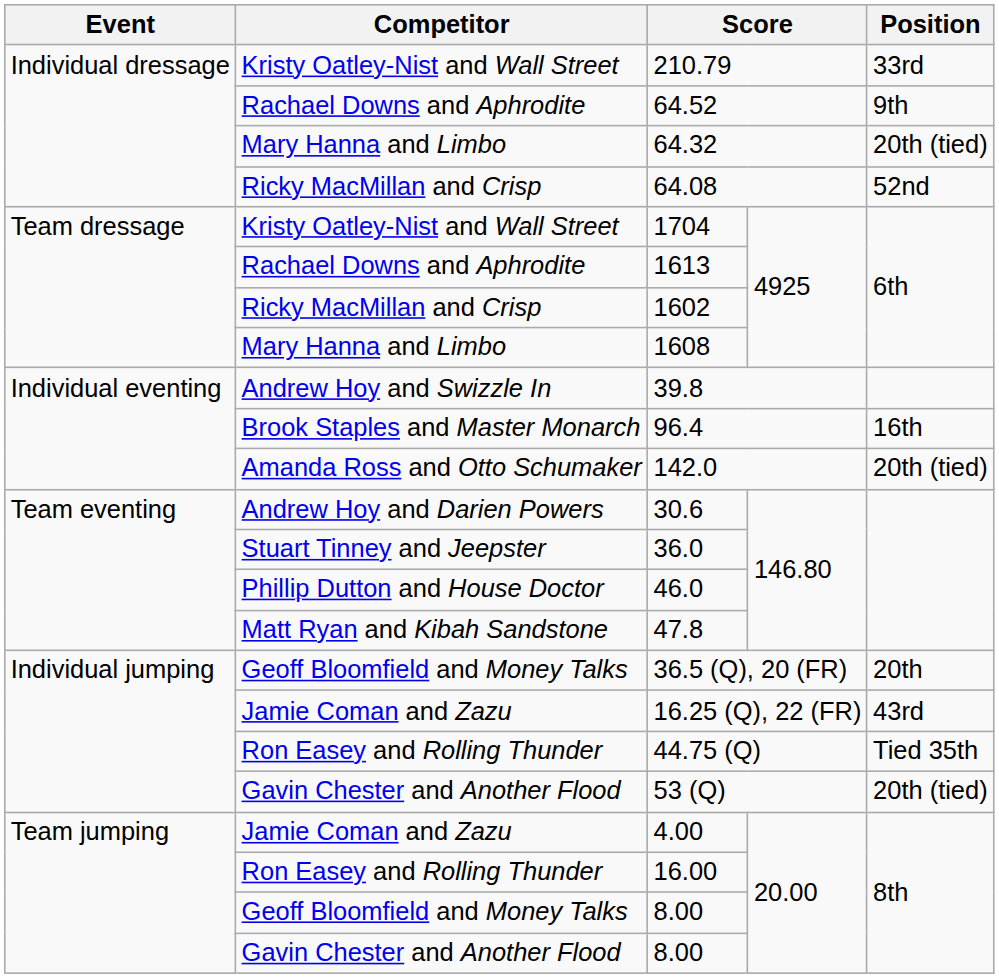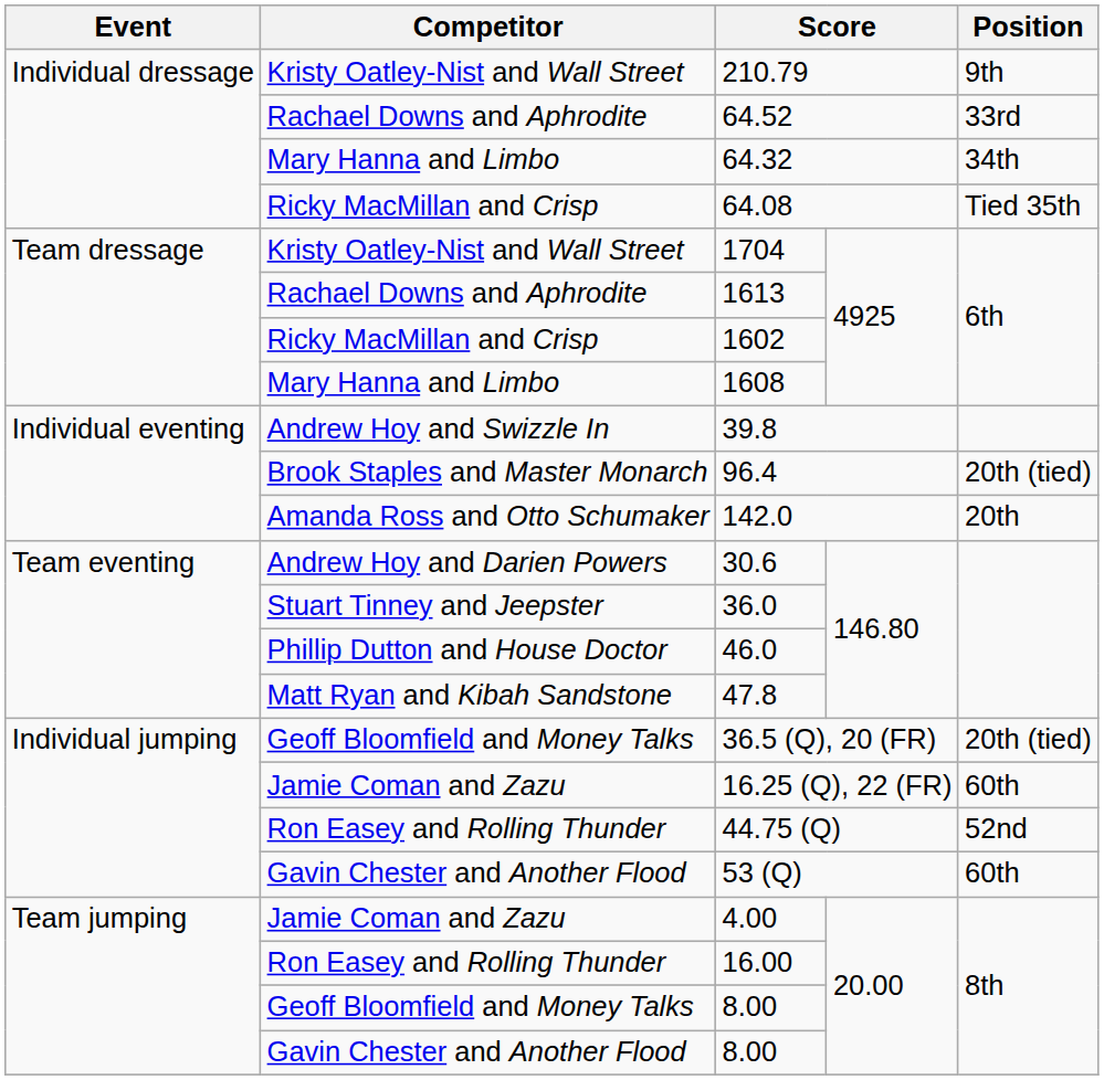210.79 | Position: 33rd -> 9th
64.52 | Position: 9th -> 33rd
64.32 | Position: 20th (tied) -> 34th
64.08 | Position: 52nd -> Tied 35th
96.4 | Position: 16th -> 20th (tied)
142.0 | Position: 20th (tied) -> 20th
36.5 (Q), 20 (FR) | Position: 20th -> 20th (tied)
16.25 (Q), 22 (FR) | Position: 43rd -> 60th
44.75 (Q) | Position: Tied 35th -> 52nd
53 (Q) | Position: 20th (tied) -> 60th
